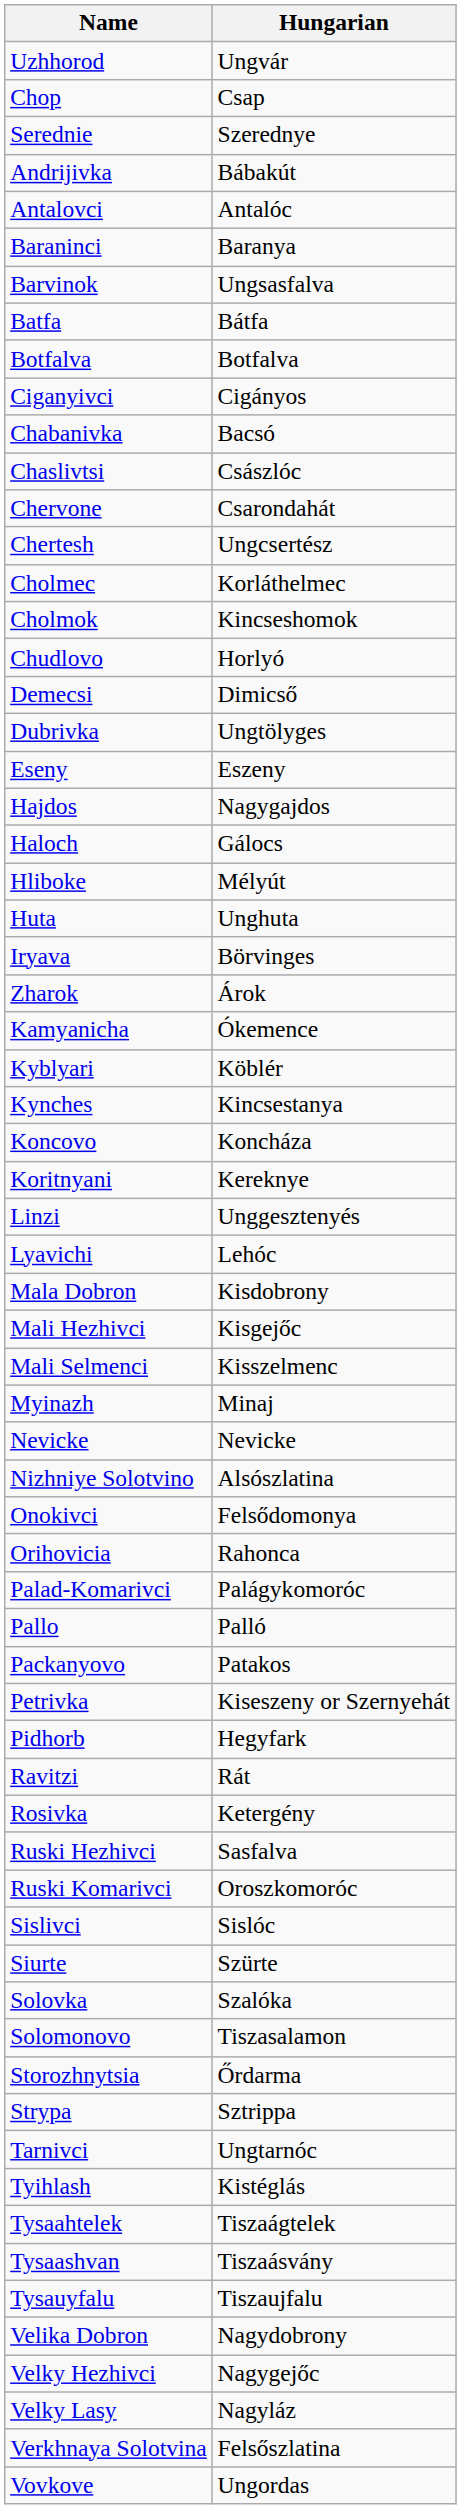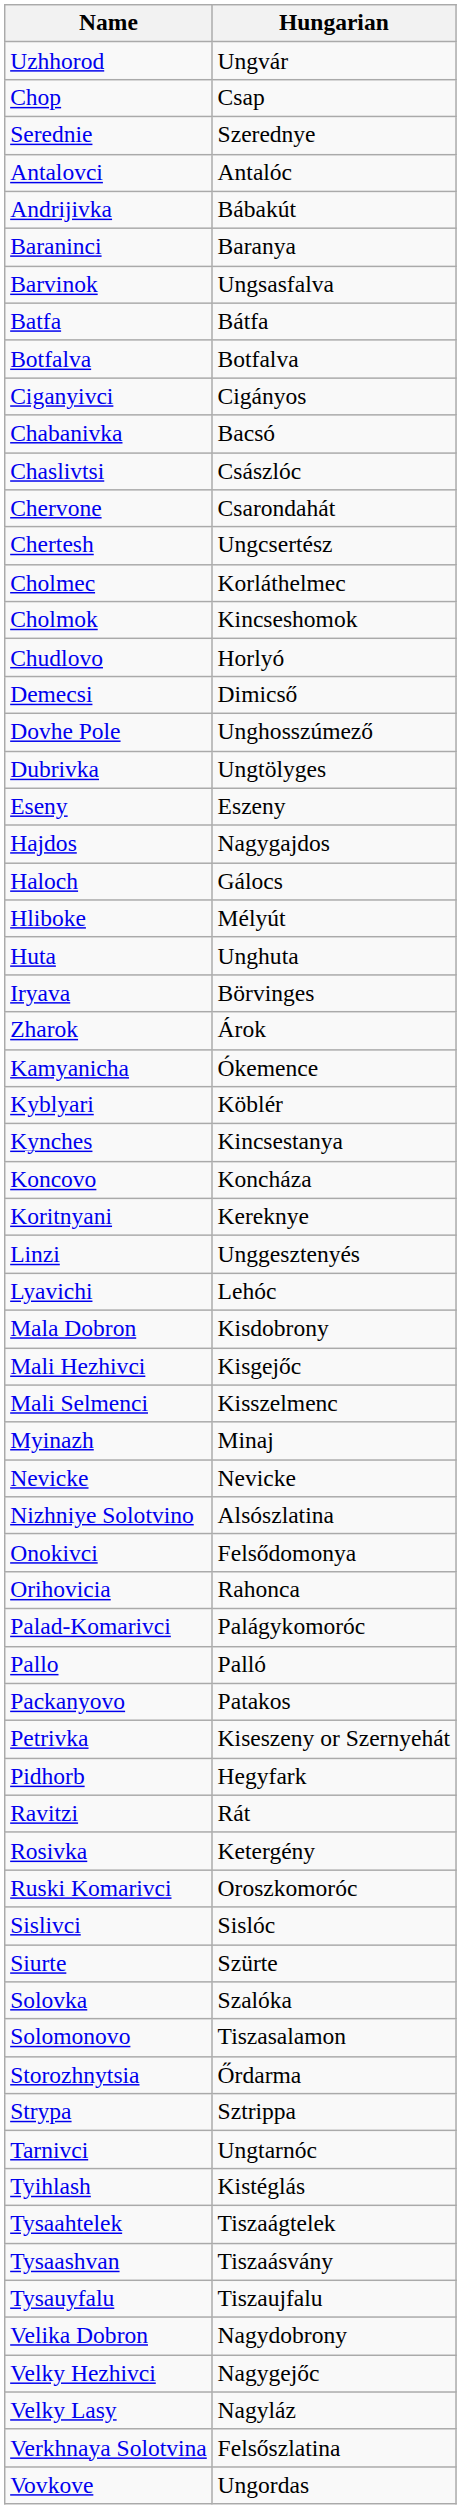rows swapped: Andrijivka <-> Antalovci
+ row: Dovhe Pole | Unghosszúmező
- row: Ruski Hezhivci | Sasfalva
